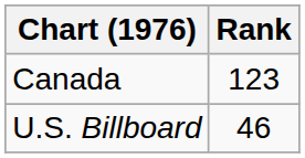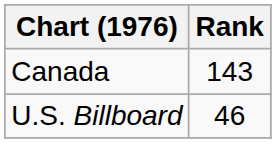Canada | Rank: 123 -> 143
